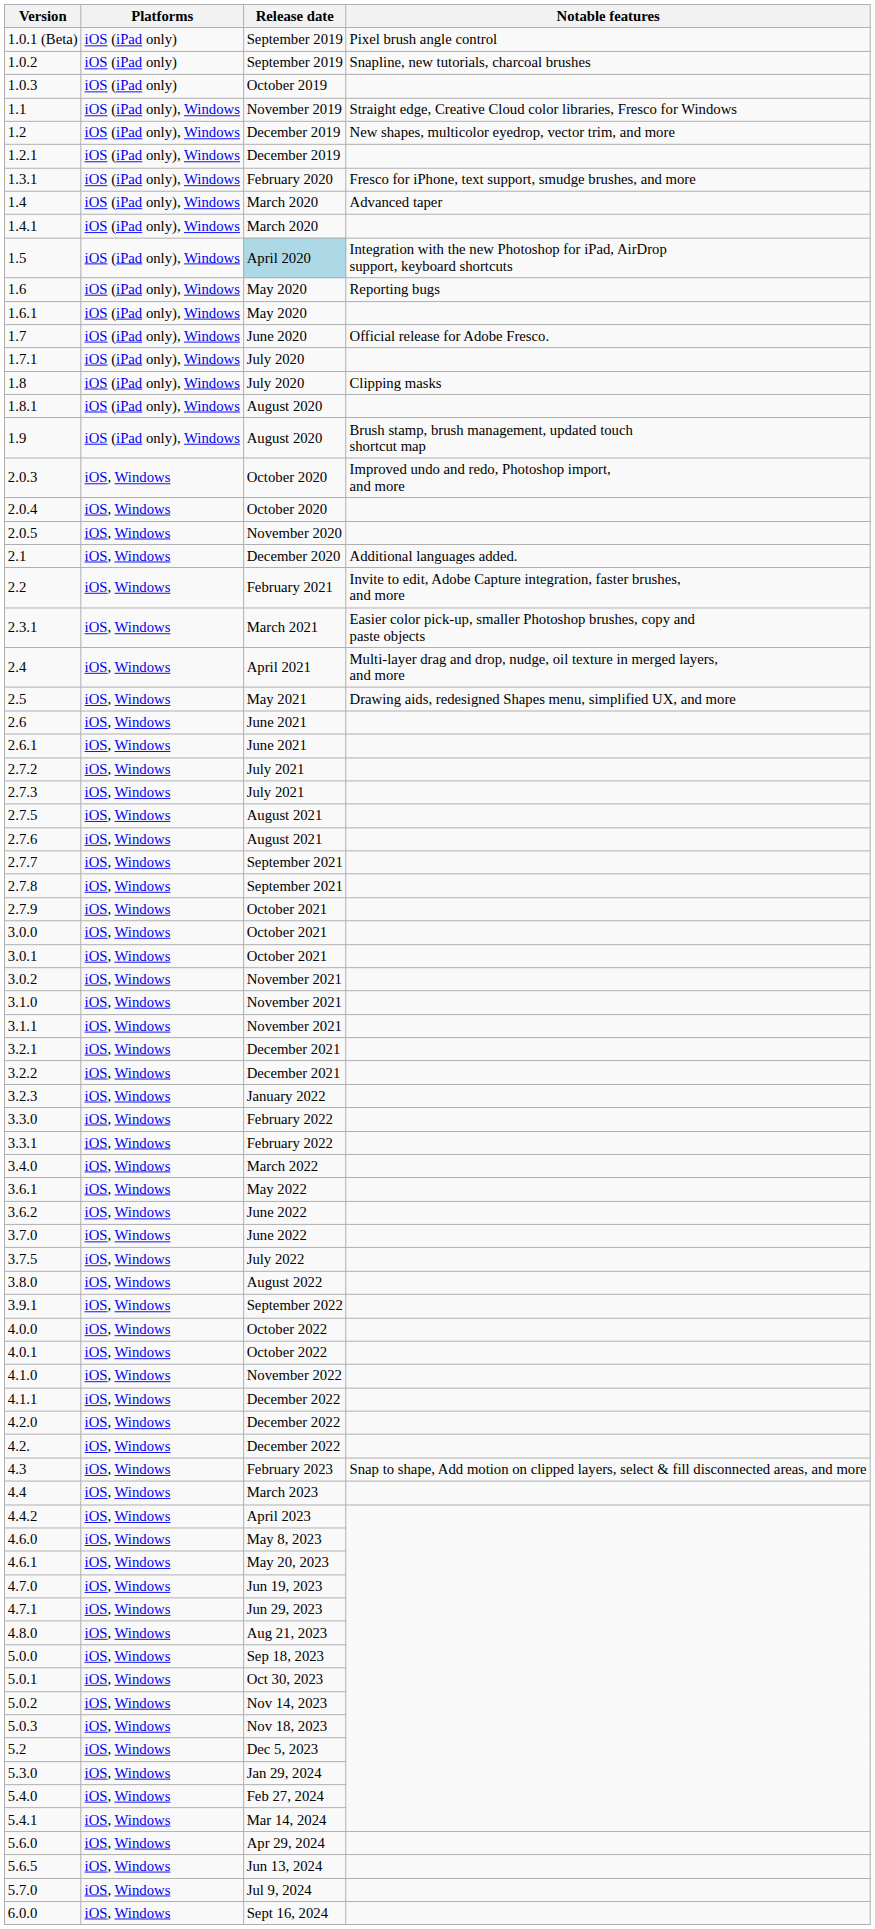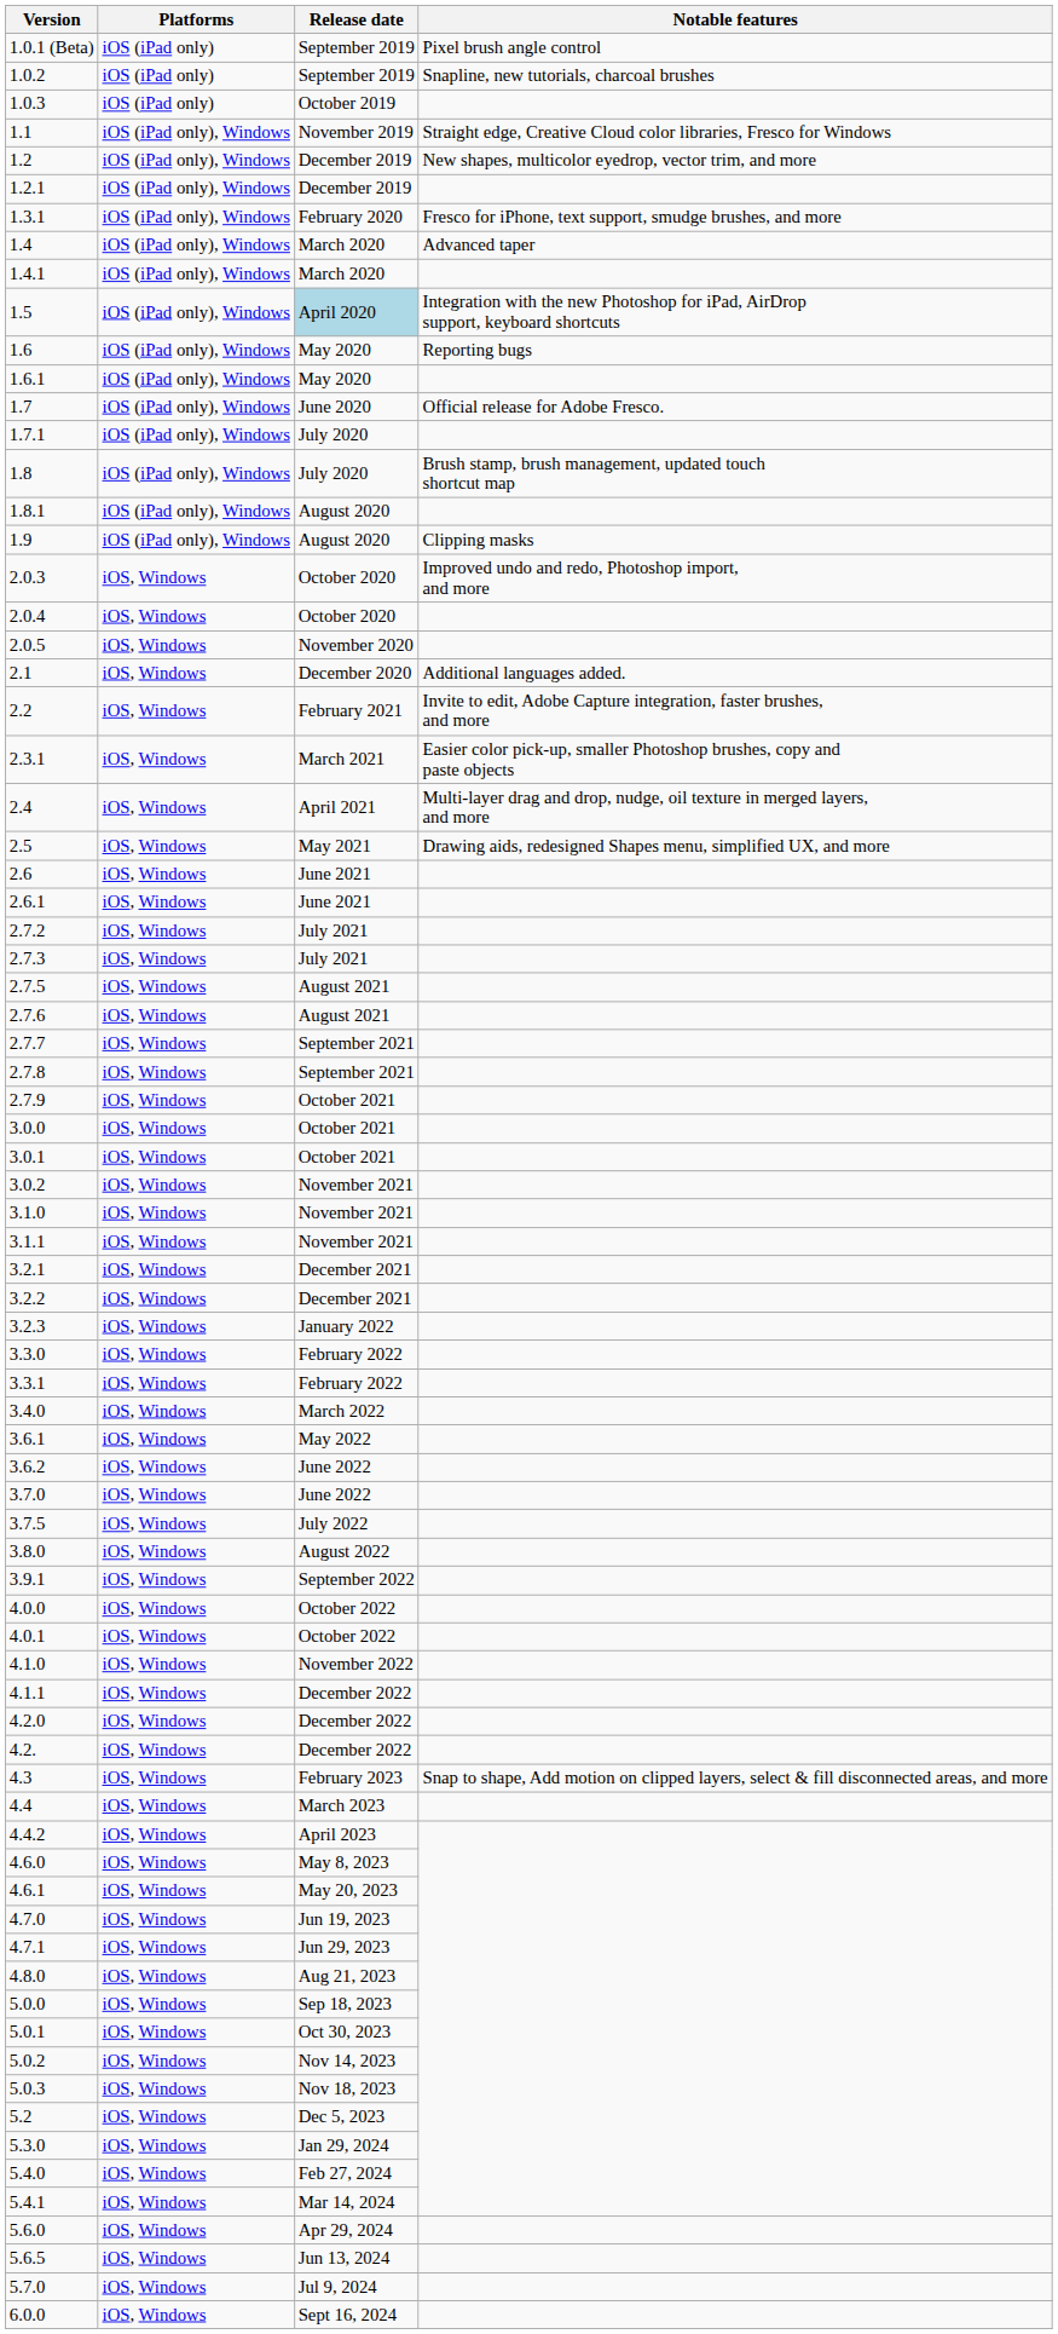1.8 | Notable features: Clipping masks -> Brush stamp, brush management, updated touch shortcut map
1.9 | Notable features: Brush stamp, brush management, updated touch shortcut map -> Clipping masks
